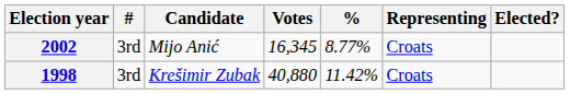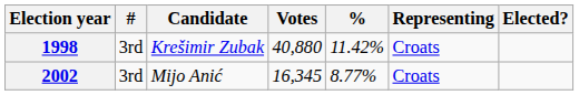rows swapped: 1998 <-> 2002
